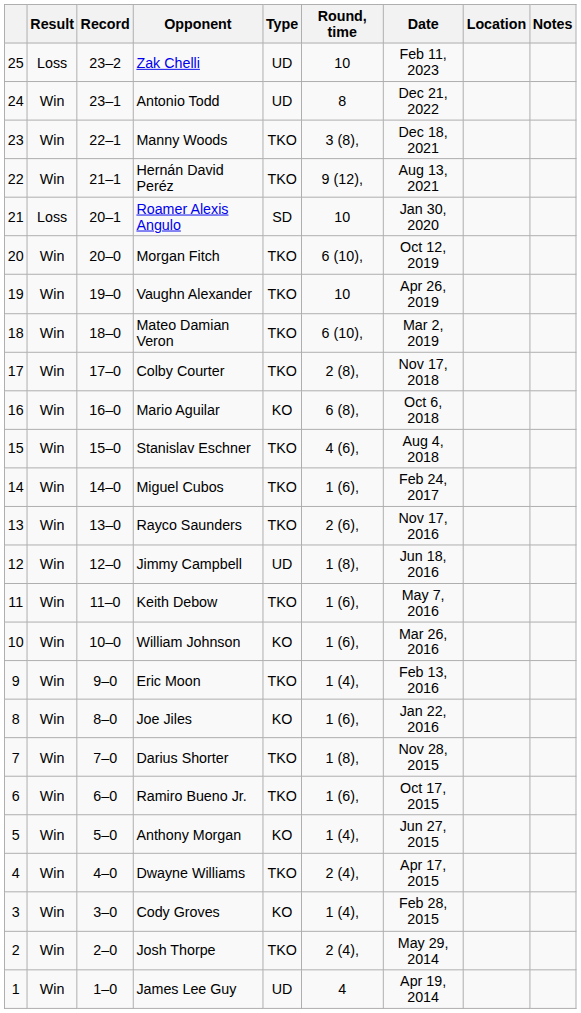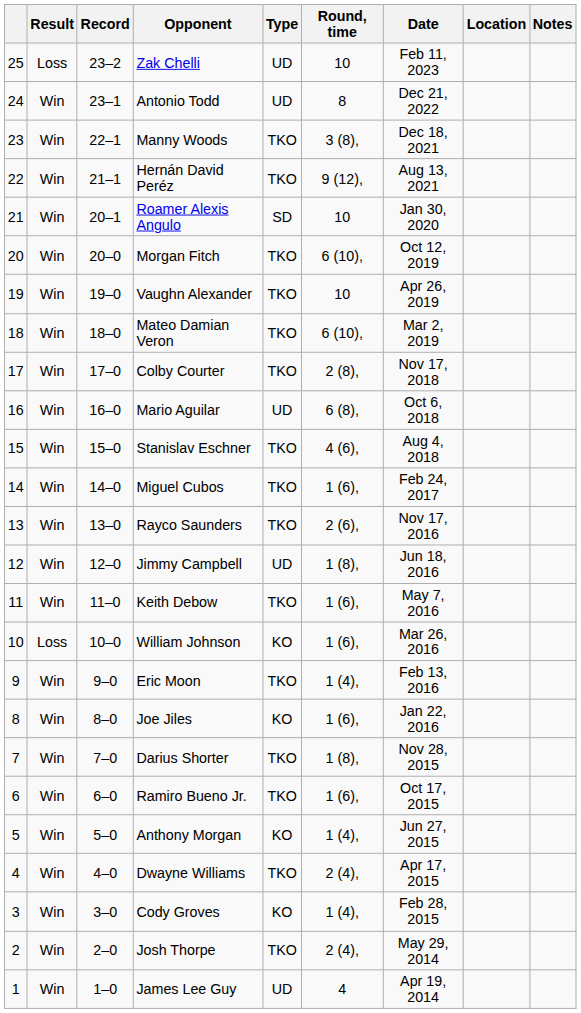Roamer Alexis Angulo | Result: Loss -> Win
Mario Aguilar | Type: KO -> UD
William Johnson | Result: Win -> Loss
